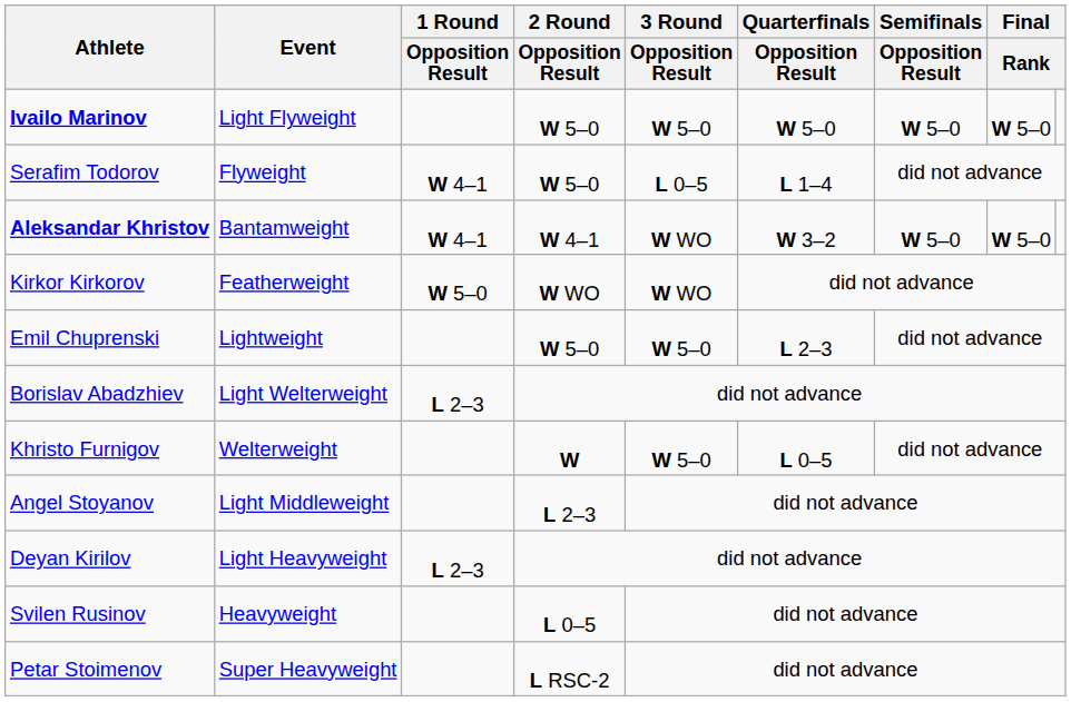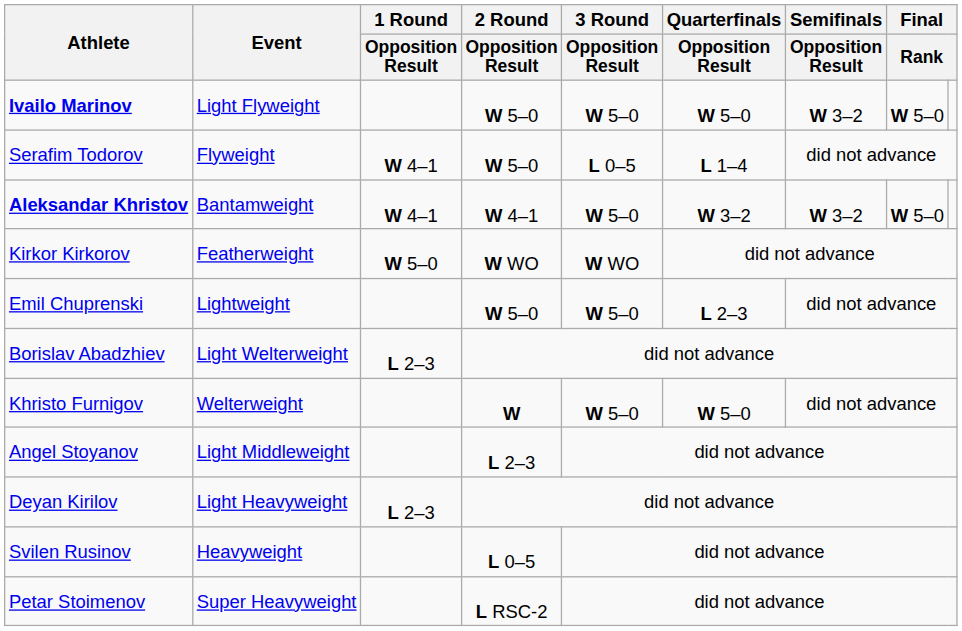Ivailo Marinov | Semifinals / Opposition Result: W 5–0 -> W 3–2
Aleksandar Khristov | 3 Round / Opposition Result: W WO -> W 5–0
Aleksandar Khristov | Semifinals / Opposition Result: W 5–0 -> W 3–2
Khristo Furnigov | Quarterfinals / Opposition Result: L 0–5 -> W 5–0
